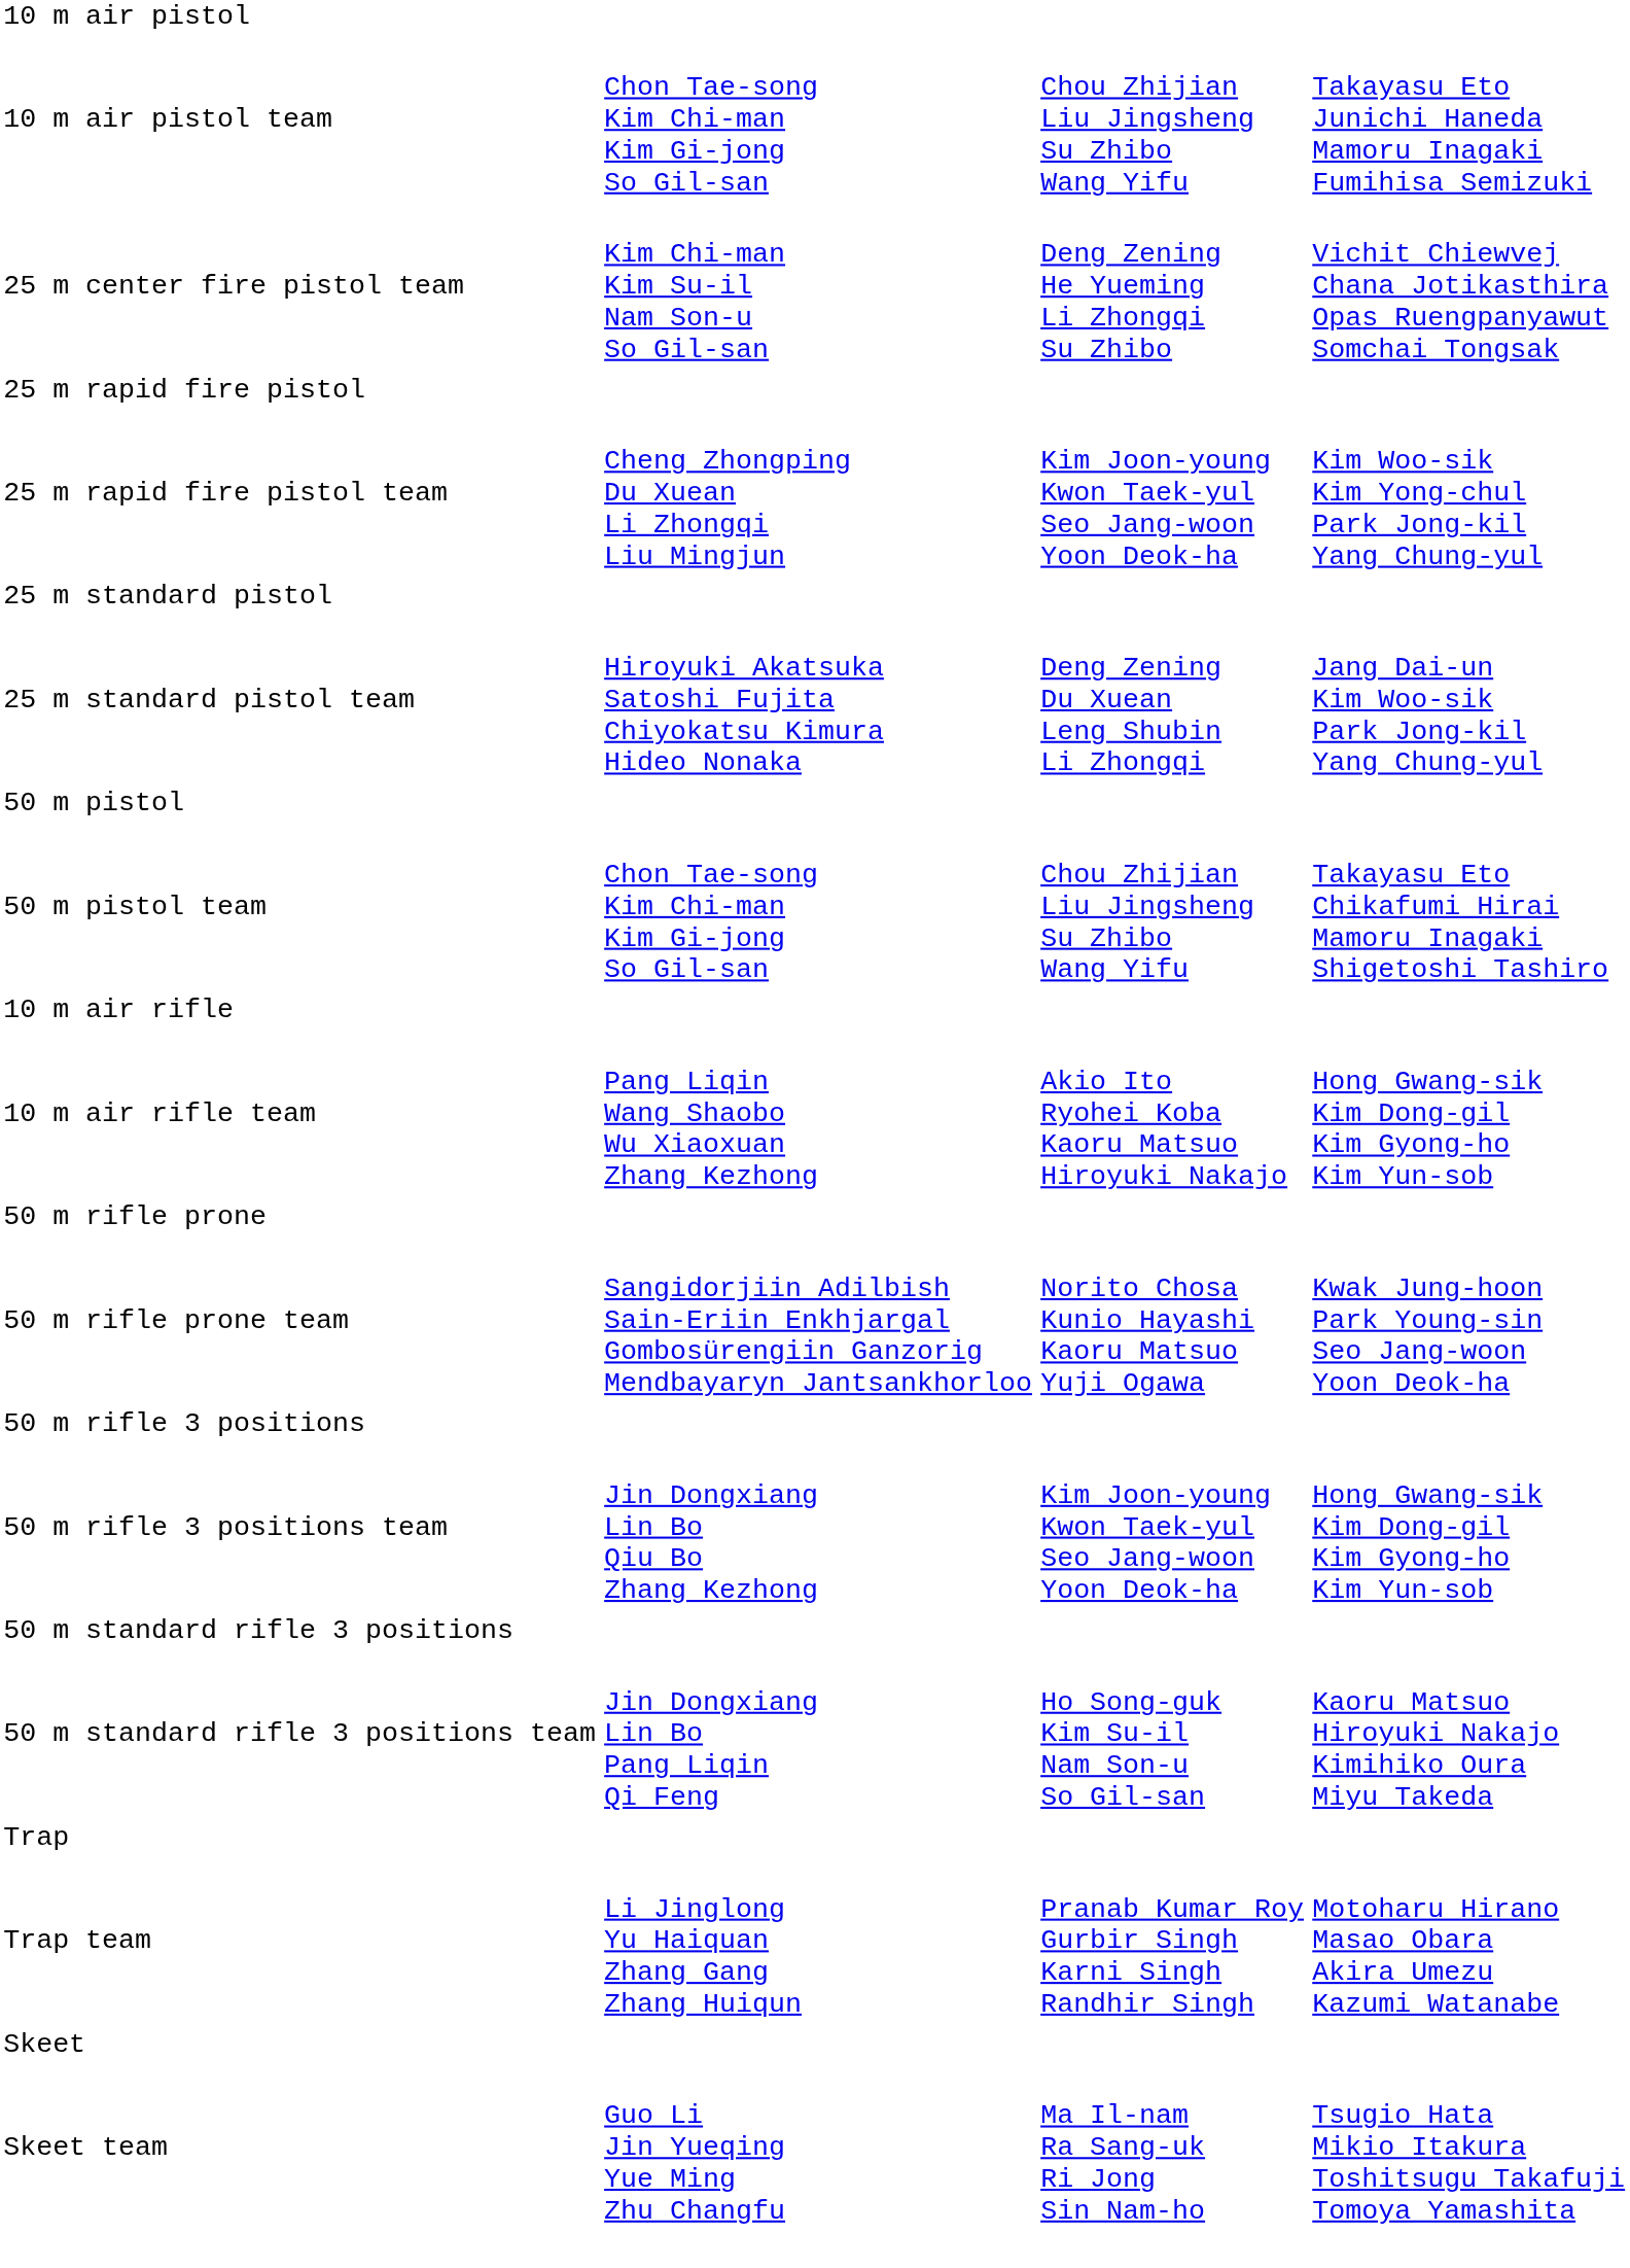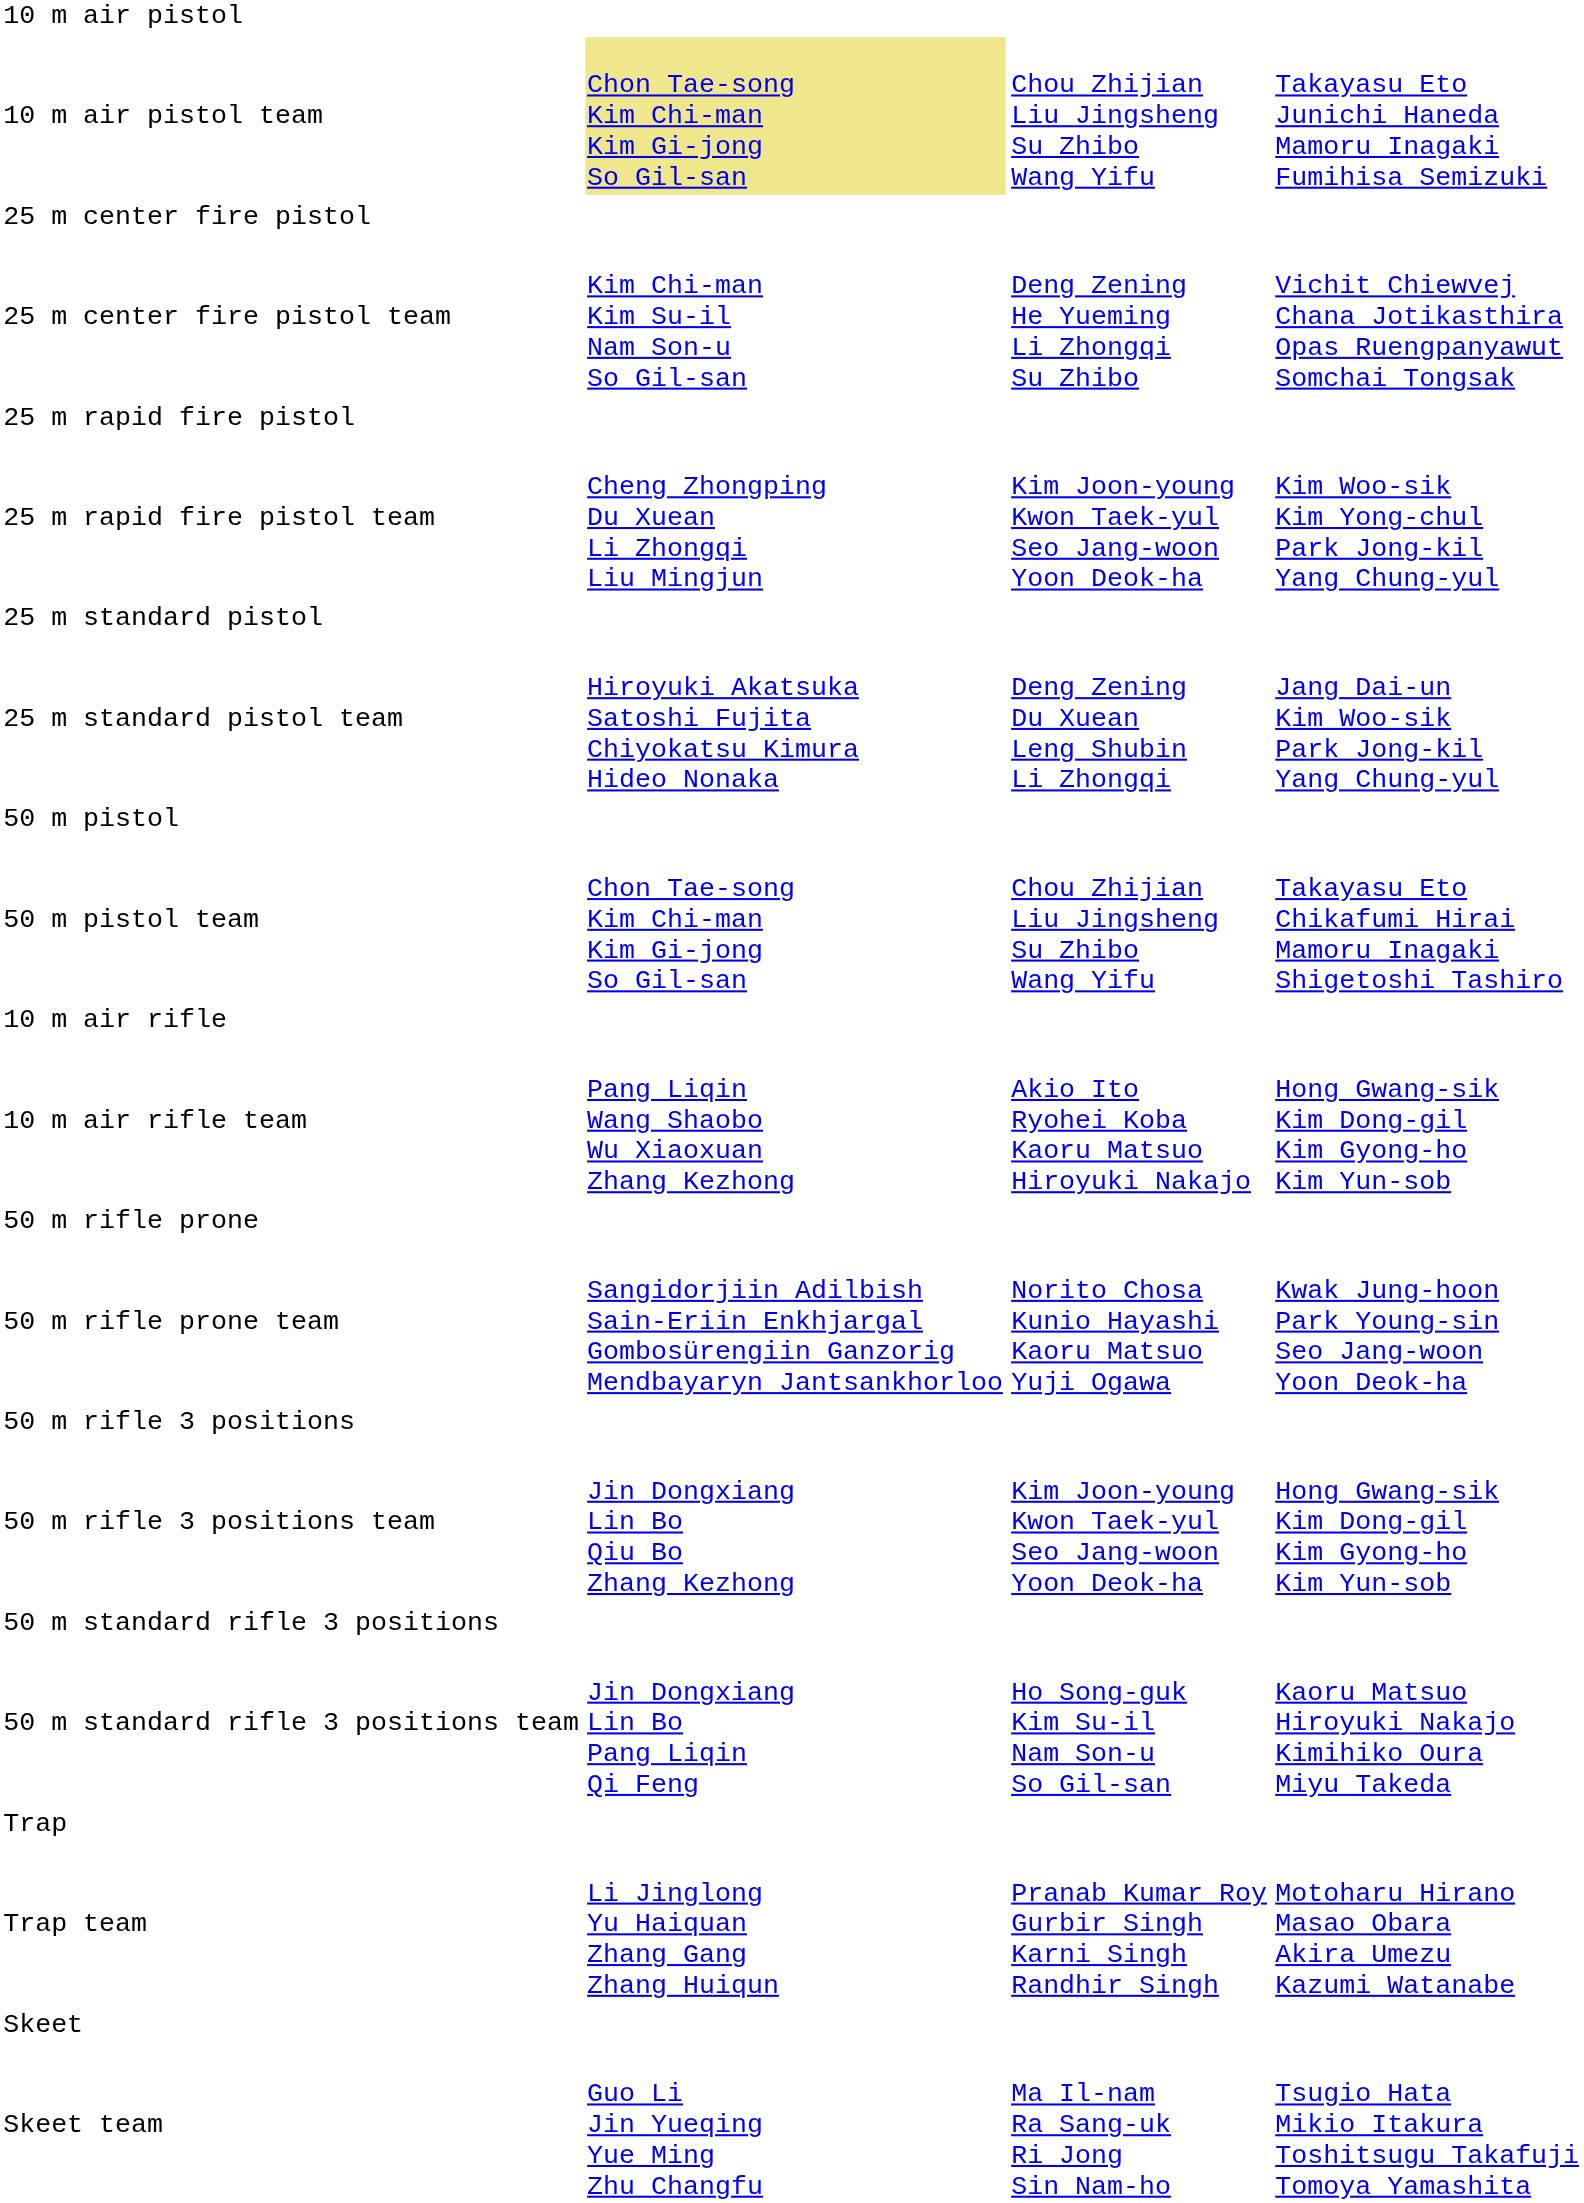10 m air pistol team | column 2: no background -> khaki background
+ row: 25 m center fire pistol
